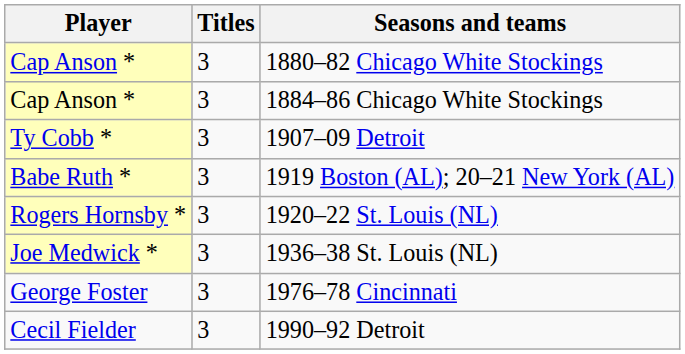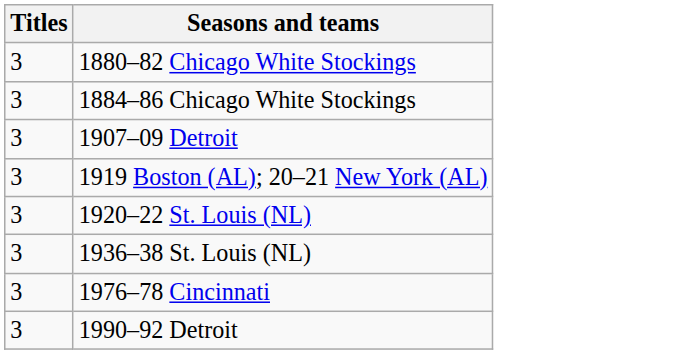- column: Player | Cap Anson * | Cap Anson * | Ty Cobb * | Babe Ruth * | Rogers Hornsby * | Joe Medwick * | George Foster | Cecil Fielder
